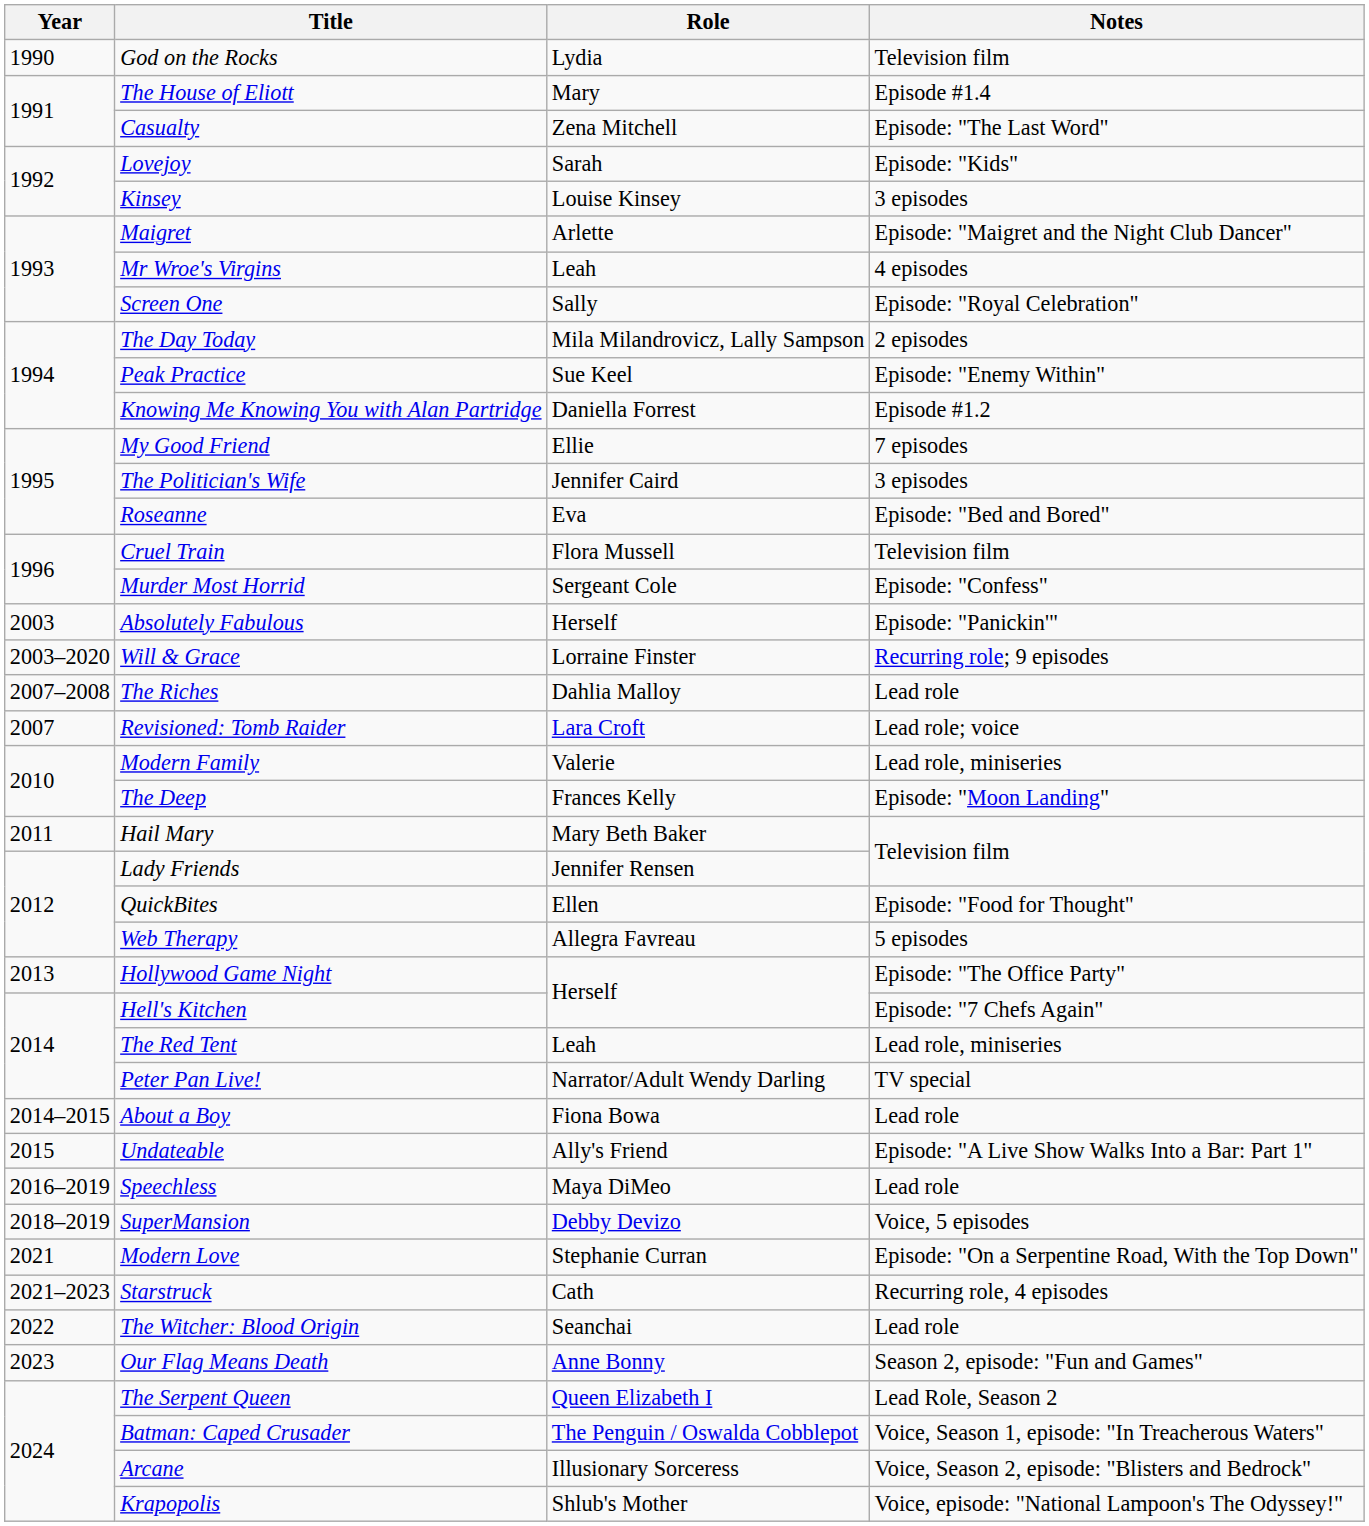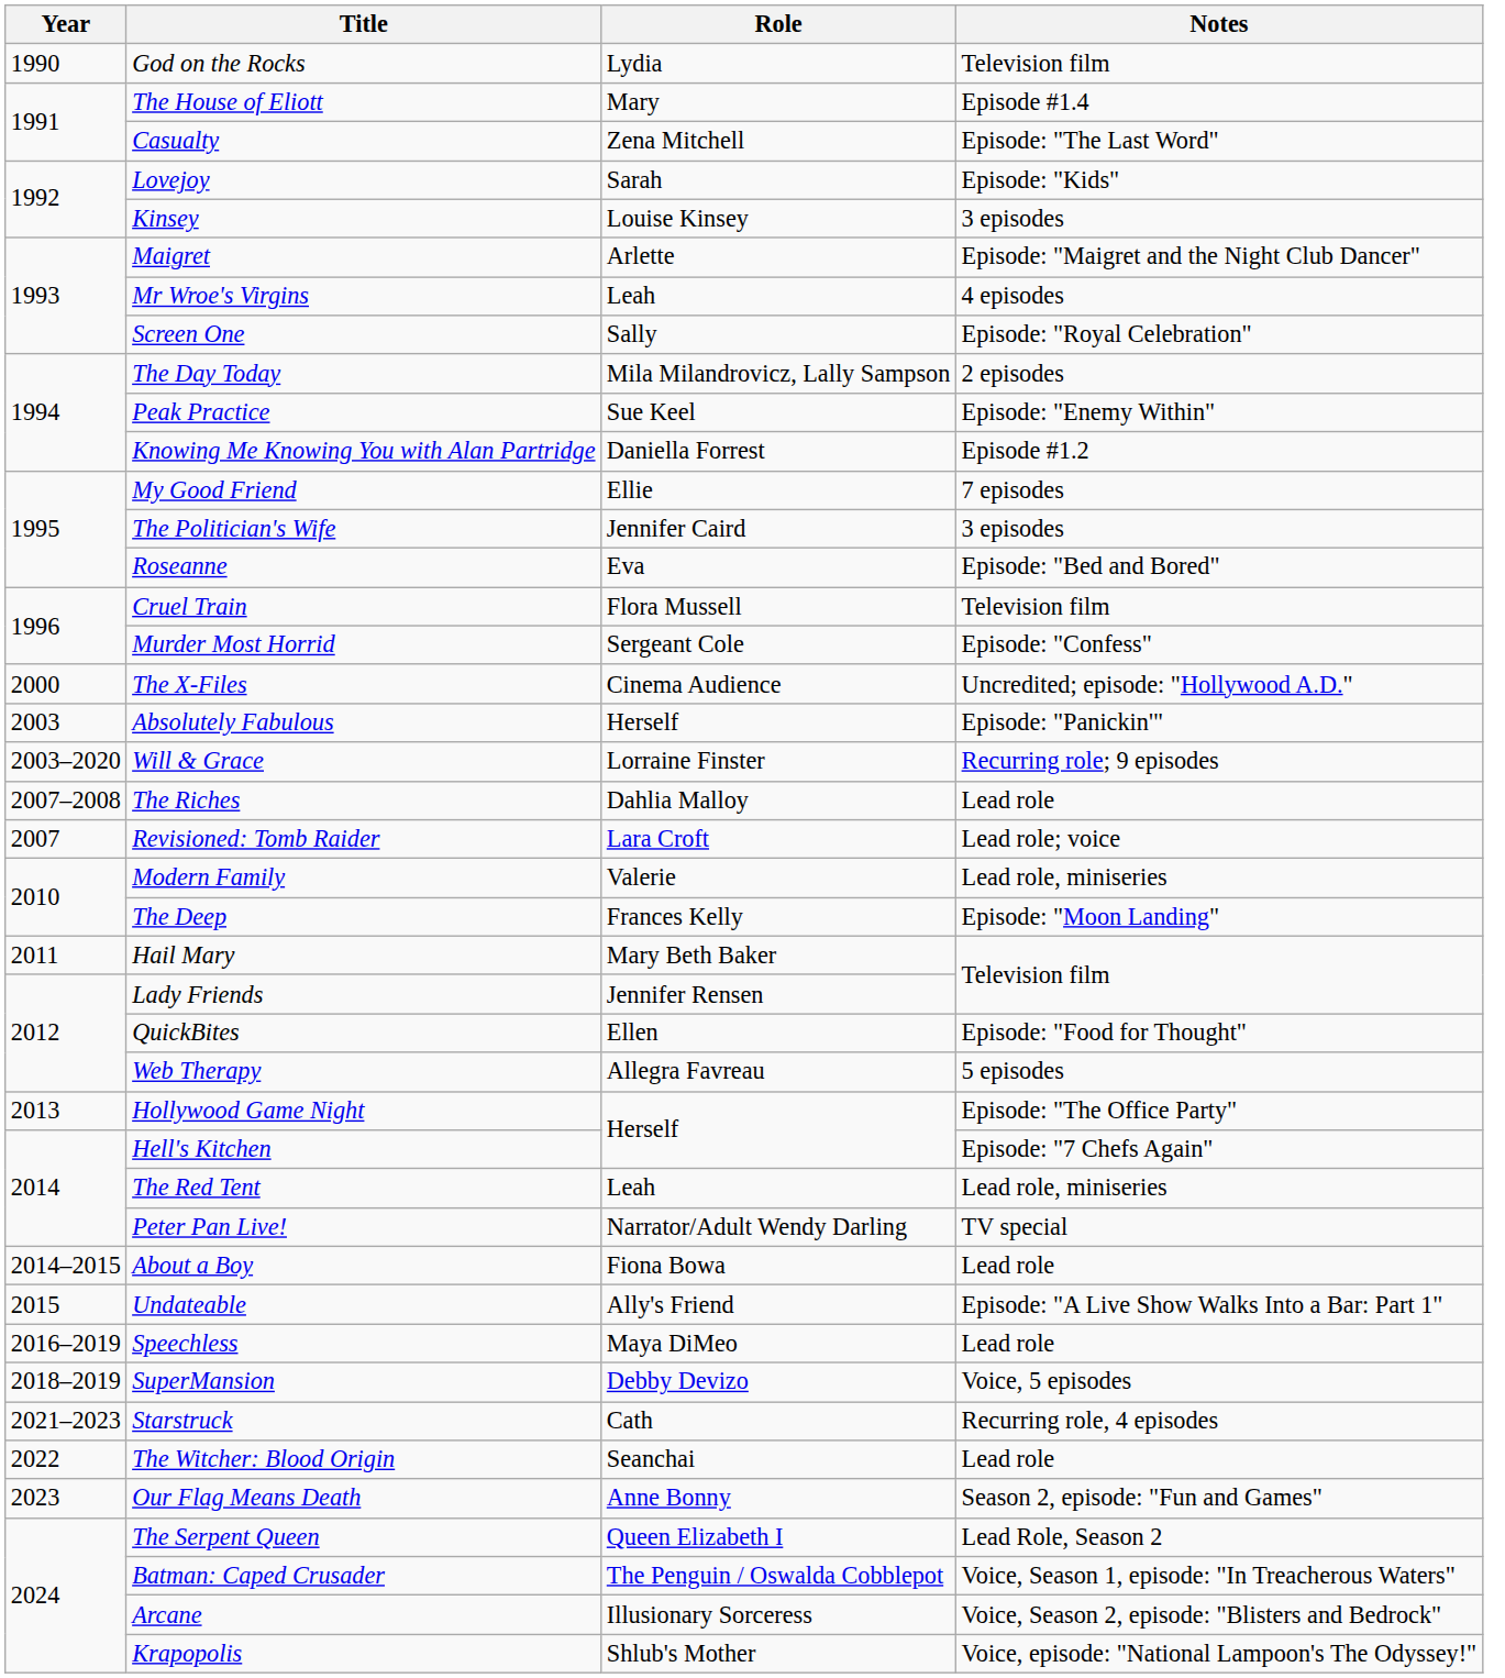+ row: 2000 | The X-Files | Cinema Audience | Uncredited; episode: "Hollywood A.D."
- row: 2021 | Modern Love | Stephanie Curran | Episode: "On a Serpentine Road, With the Top Down"
